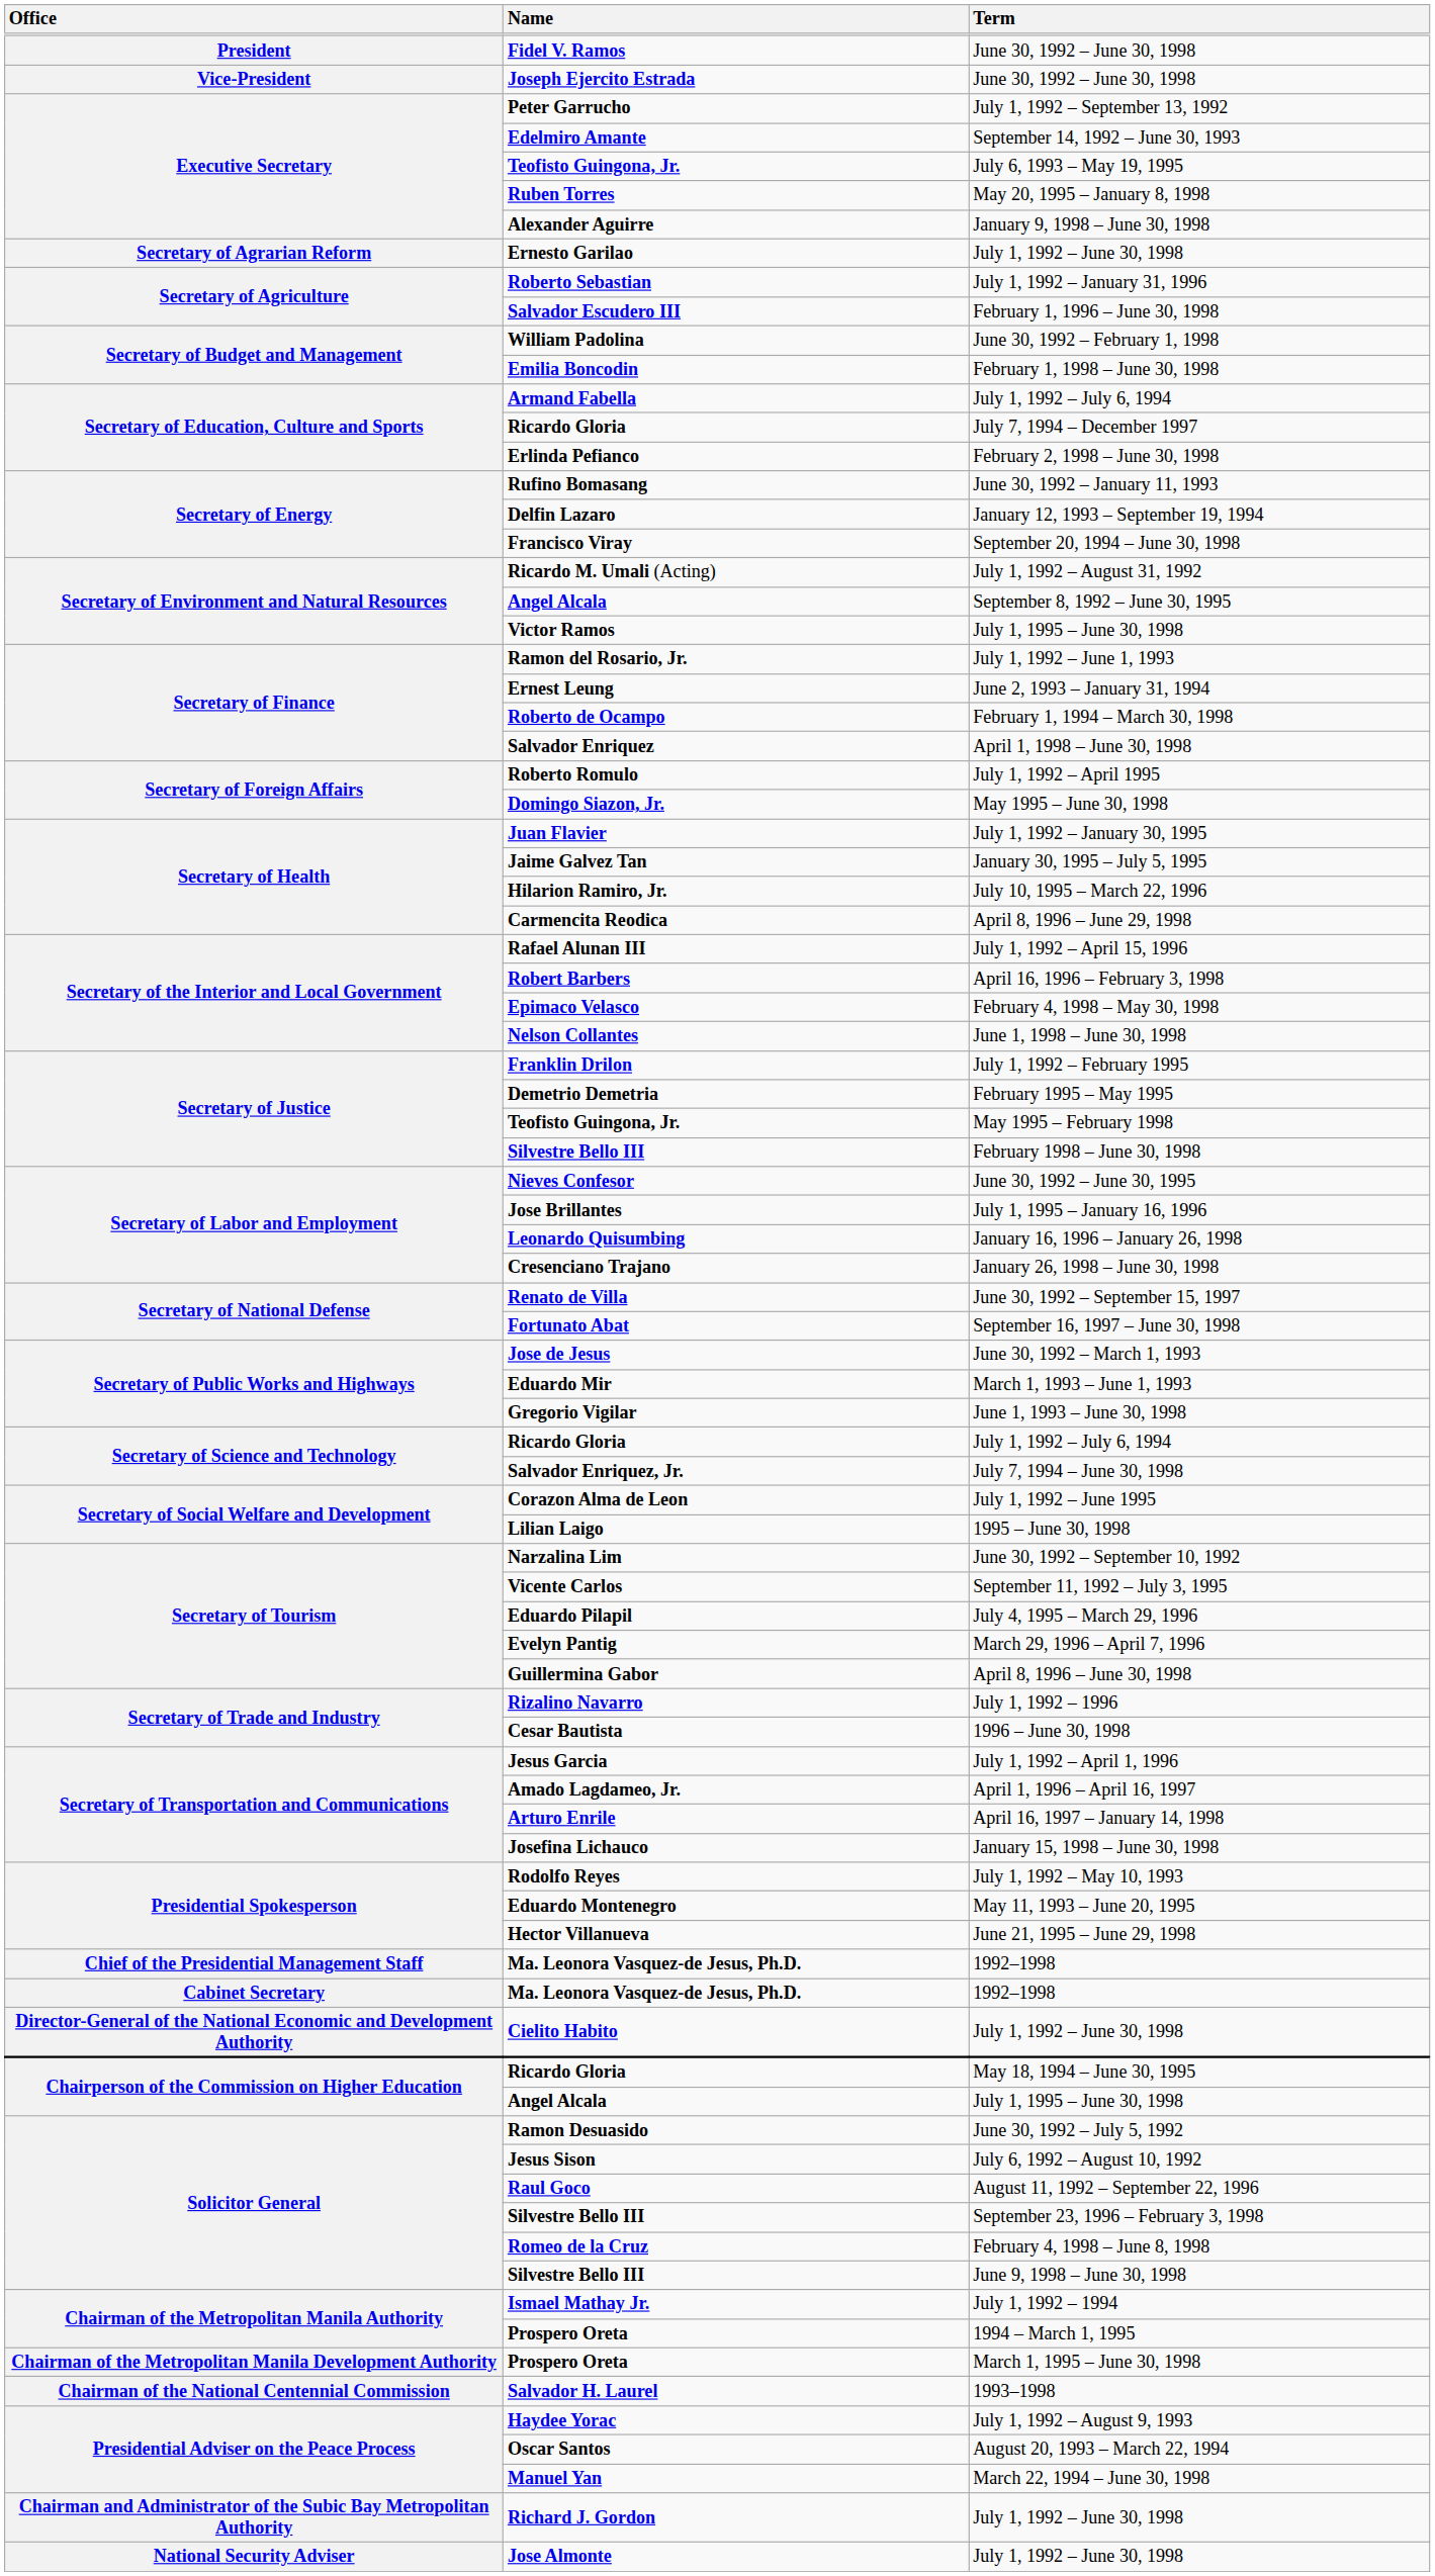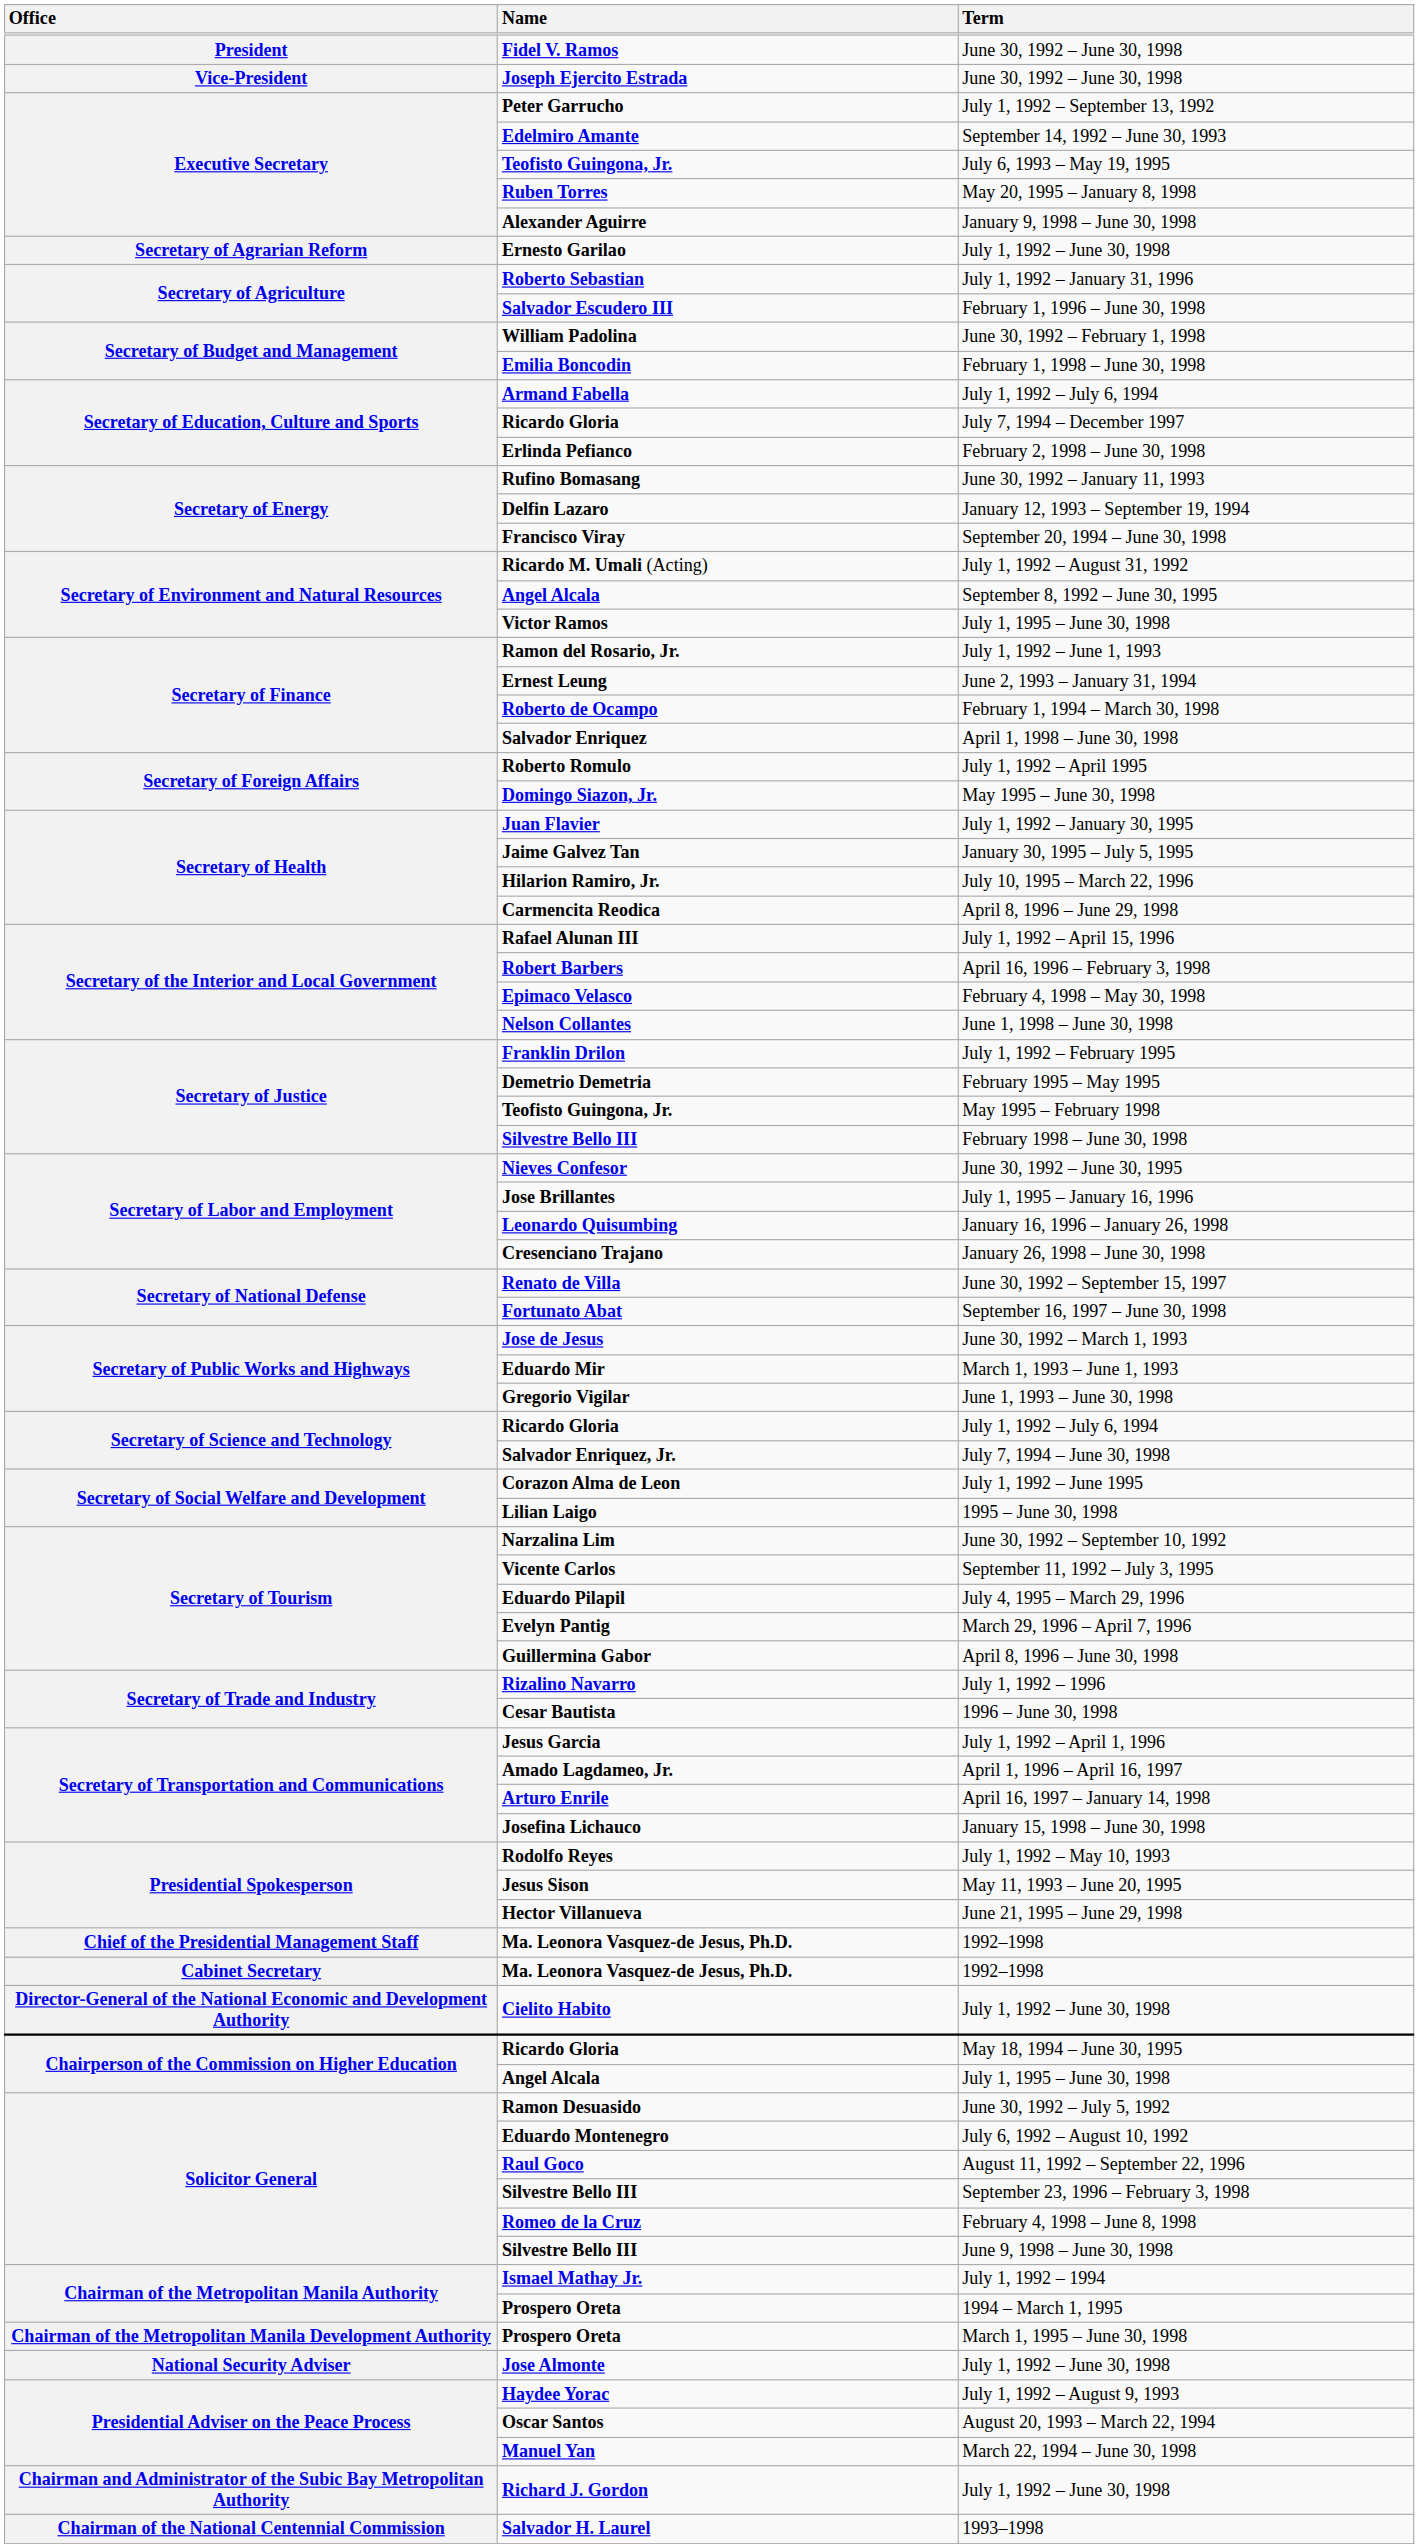May 11, 1993 – June 20, 1995 | Name: Eduardo Montenegro -> Jesus Sison
July 6, 1992 – August 10, 1992 | Name: Jesus Sison -> Eduardo Montenegro
rows swapped: National Security Adviser / July 1, 1992 – June 30, 1998 <-> 1993–1998
